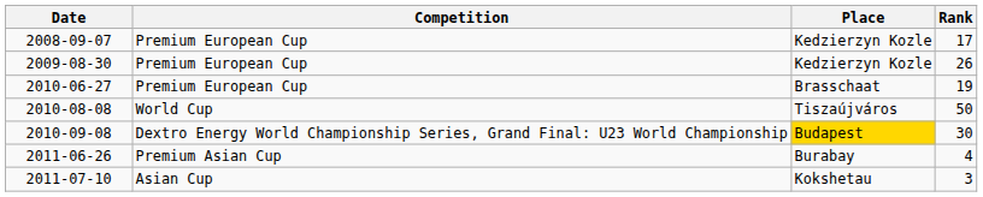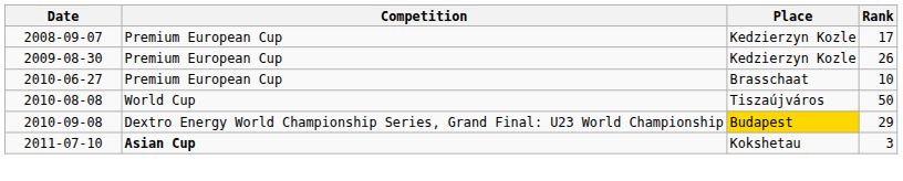2010-06-27 | Rank: 19 -> 10
2010-09-08 | Rank: 30 -> 29
- row: 2011-06-26 | Premium Asian Cup | Burabay | 4
2011-07-10 | Competition: normal -> bold
